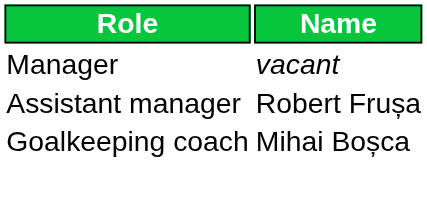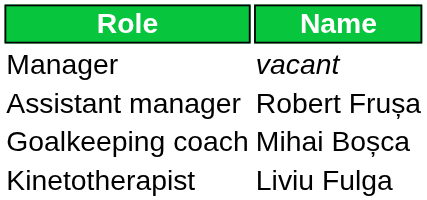+ row: Kinetotherapist | Liviu Fulga
